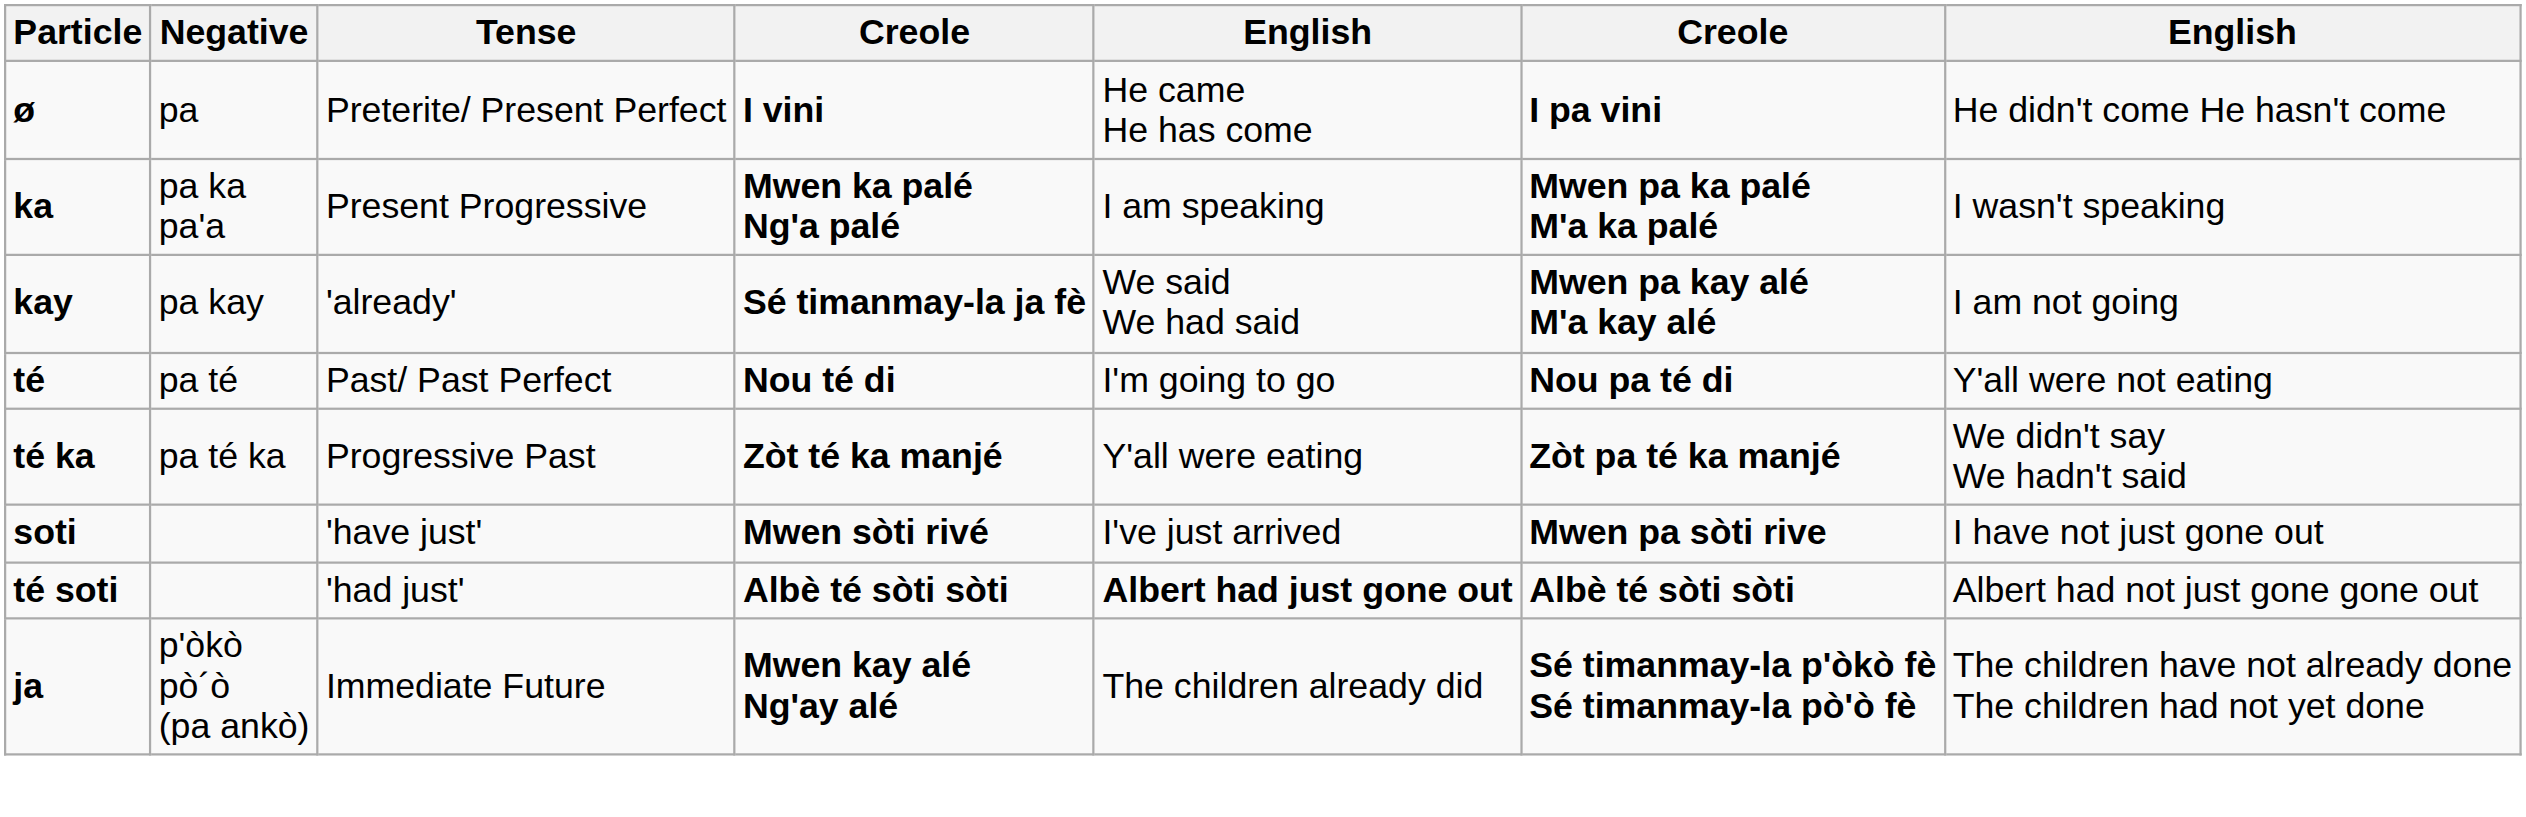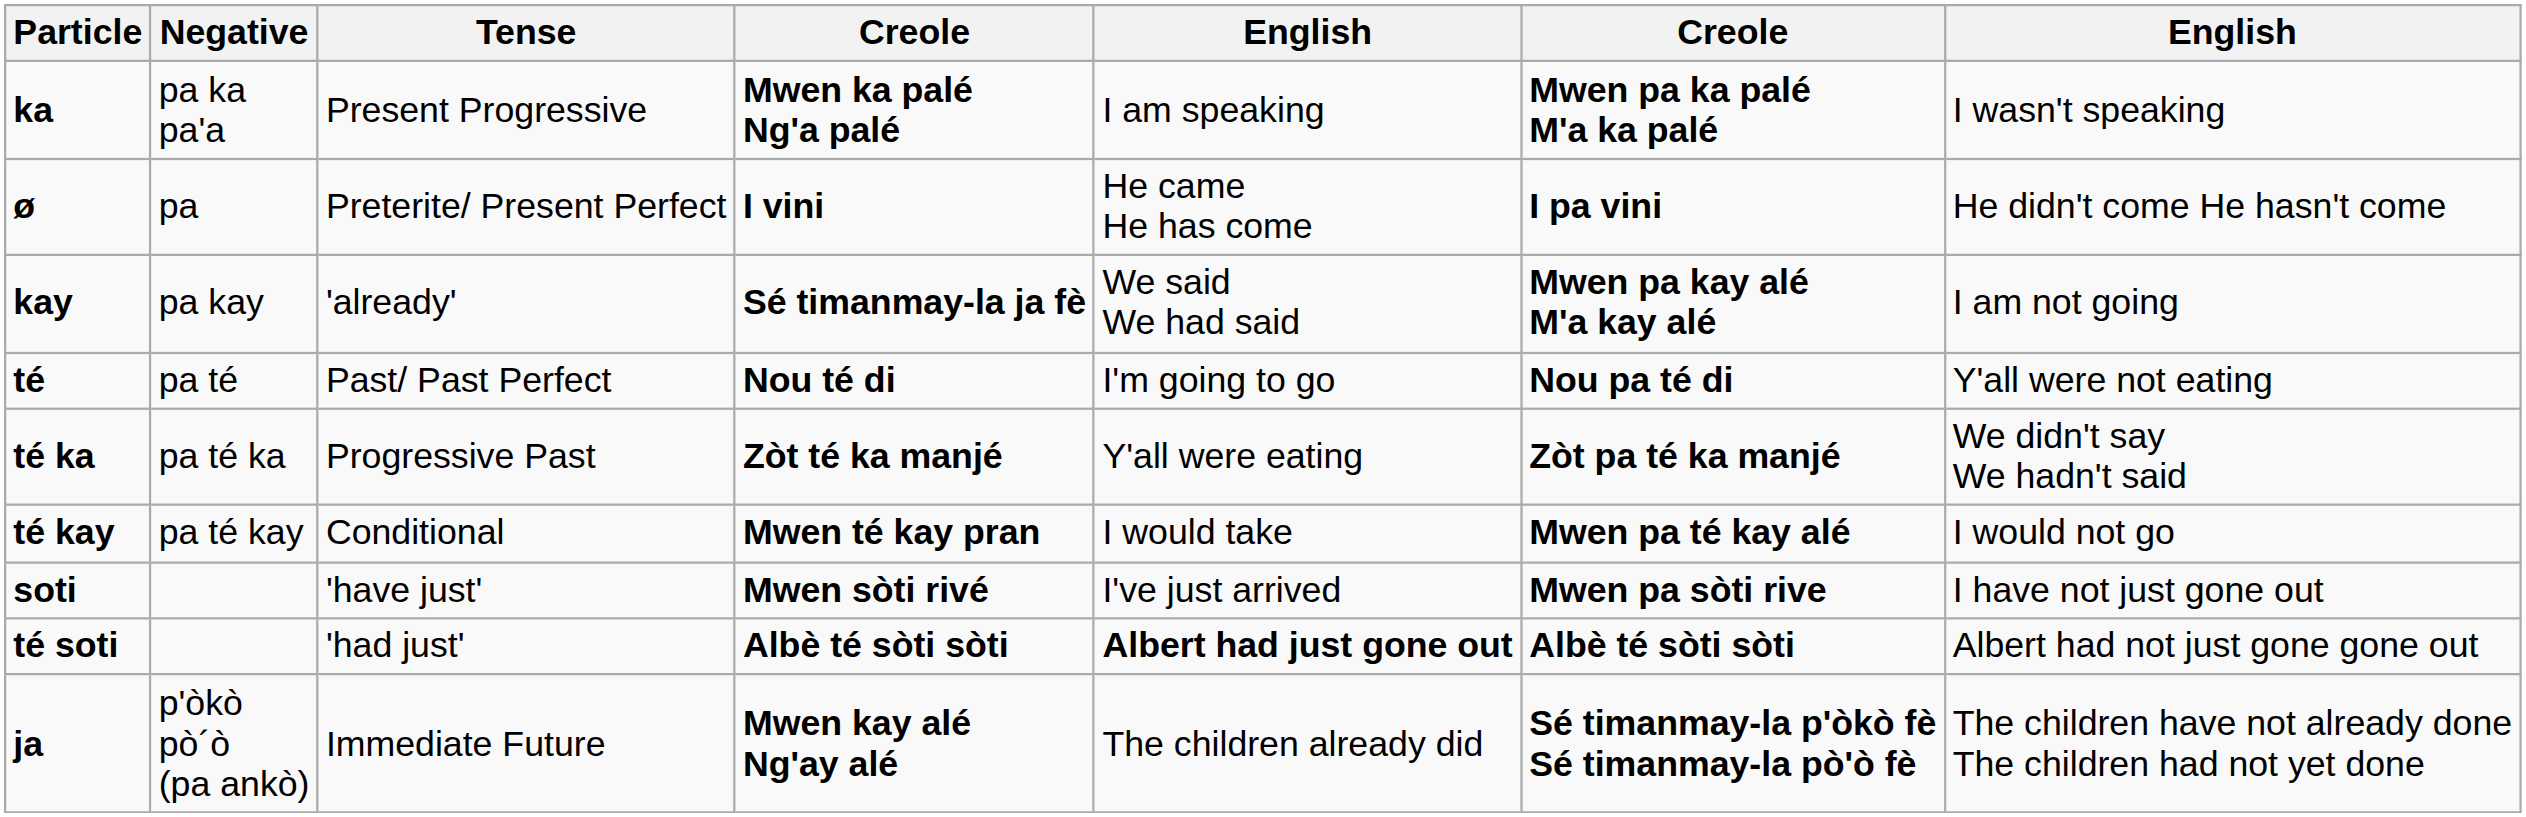rows swapped: ø <-> ka
+ row: té kay | pa té kay | Conditional | Mwen té kay pran | I would take | Mwen pa té kay alé | I would not go
